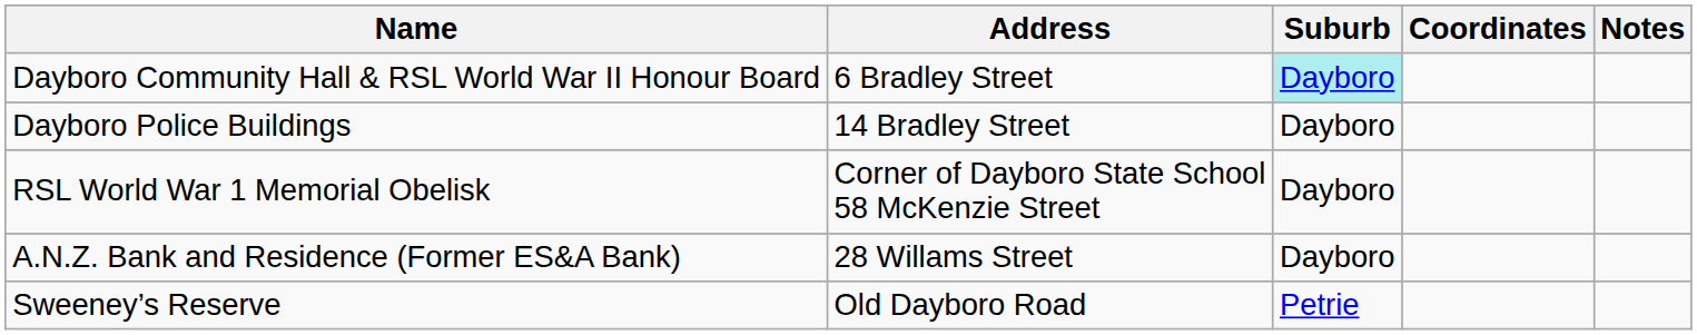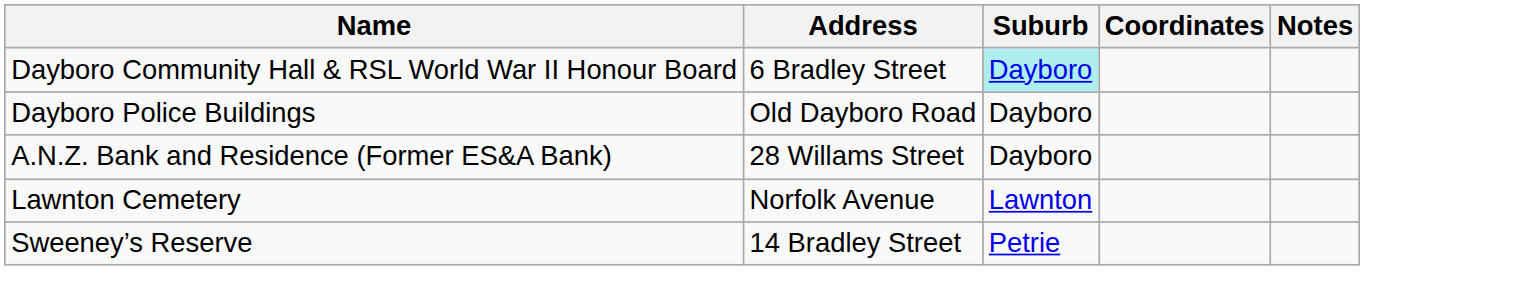Dayboro Police Buildings | Address: 14 Bradley Street -> Old Dayboro Road
- row: RSL World War 1 Memorial Obelisk | Corner of Dayboro State School 58 McKenzie Street | Dayboro
+ row: Lawnton Cemetery | Norfolk Avenue | Lawnton
Sweeney’s Reserve | Address: Old Dayboro Road -> 14 Bradley Street
